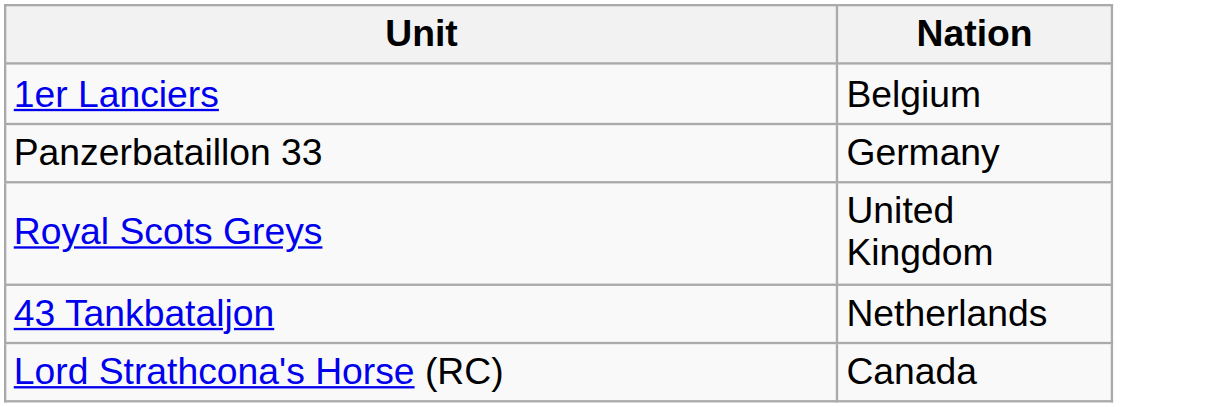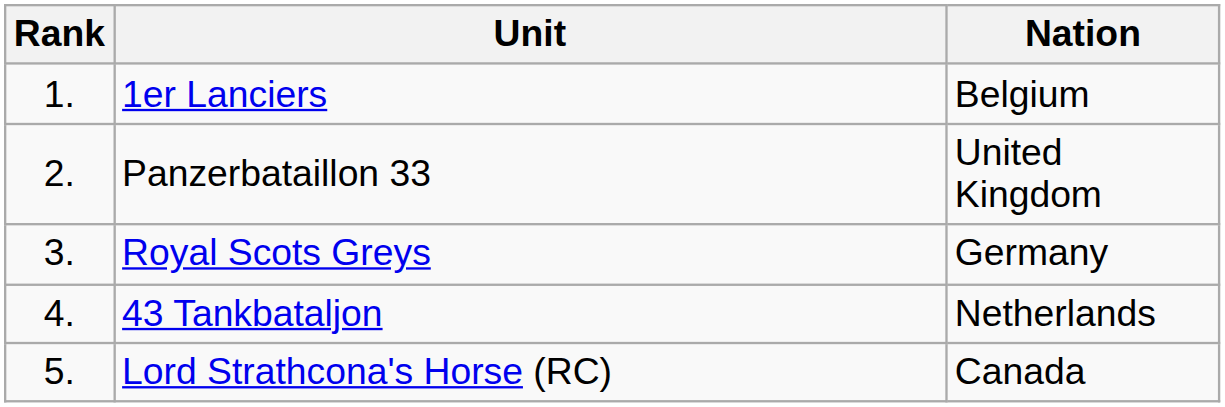+ column: Rank | 1. | 2. | 3. | 4. | 5.
Panzerbataillon 33 | Nation: Germany -> United Kingdom
Royal Scots Greys | Nation: United Kingdom -> Germany
